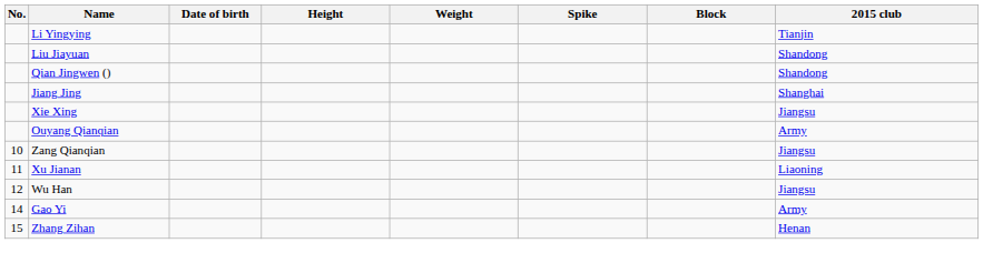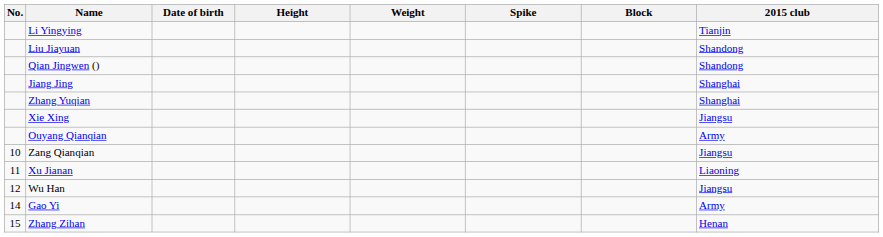+ row: Zhang Yuqian | Shanghai
